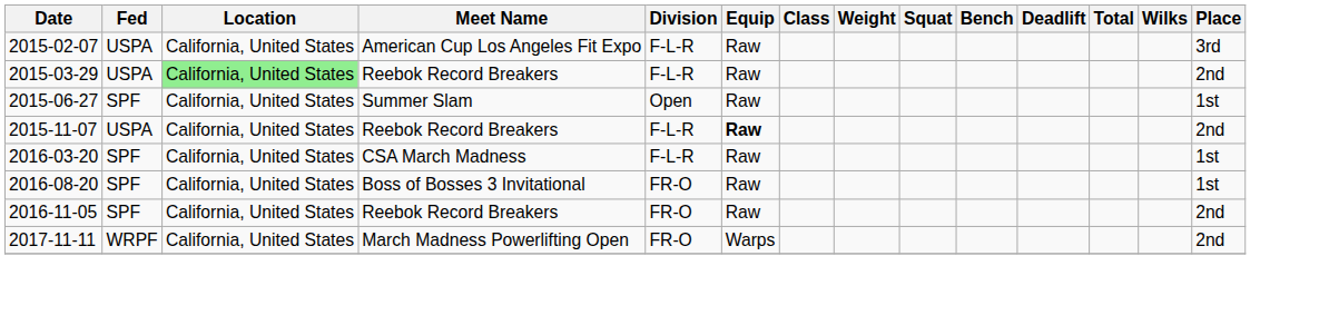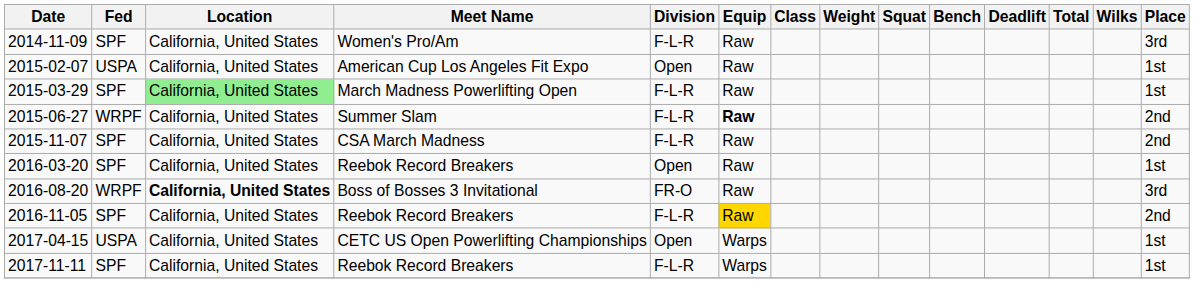+ row: 2014-11-09 | SPF | California, United States | Women's Pro/Am | F-L-R | Raw | 3rd
2015-02-07 | Division: F-L-R -> Open
2015-02-07 | Place: 3rd -> 1st
2015-03-29 | Fed: USPA -> SPF
2015-03-29 | Meet Name: Reebok Record Breakers -> March Madness Powerlifting Open
2015-03-29 | Place: 2nd -> 1st
2015-06-27 | Fed: SPF -> WRPF
2015-06-27 | Division: Open -> F-L-R
2015-06-27 | Equip: normal -> bold
2015-06-27 | Place: 1st -> 2nd
2015-11-07 | Fed: USPA -> SPF
2015-11-07 | Meet Name: Reebok Record Breakers -> CSA March Madness
2015-11-07 | Equip: bold -> normal
2016-03-20 | Meet Name: CSA March Madness -> Reebok Record Breakers
2016-03-20 | Division: F-L-R -> Open
2016-08-20 | Fed: SPF -> WRPF
2016-08-20 | Location: normal -> bold
2016-08-20 | Place: 1st -> 3rd
2016-11-05 | Division: FR-O -> F-L-R
2016-11-05 | Equip: no background -> gold background
+ row: 2017-04-15 | USPA | California, United States | CETC US Open Powerlifting Championships | Open | Warps | 1st
2017-11-11 | Fed: WRPF -> SPF
2017-11-11 | Meet Name: March Madness Powerlifting Open -> Reebok Record Breakers
2017-11-11 | Division: FR-O -> F-L-R
2017-11-11 | Place: 2nd -> 1st
